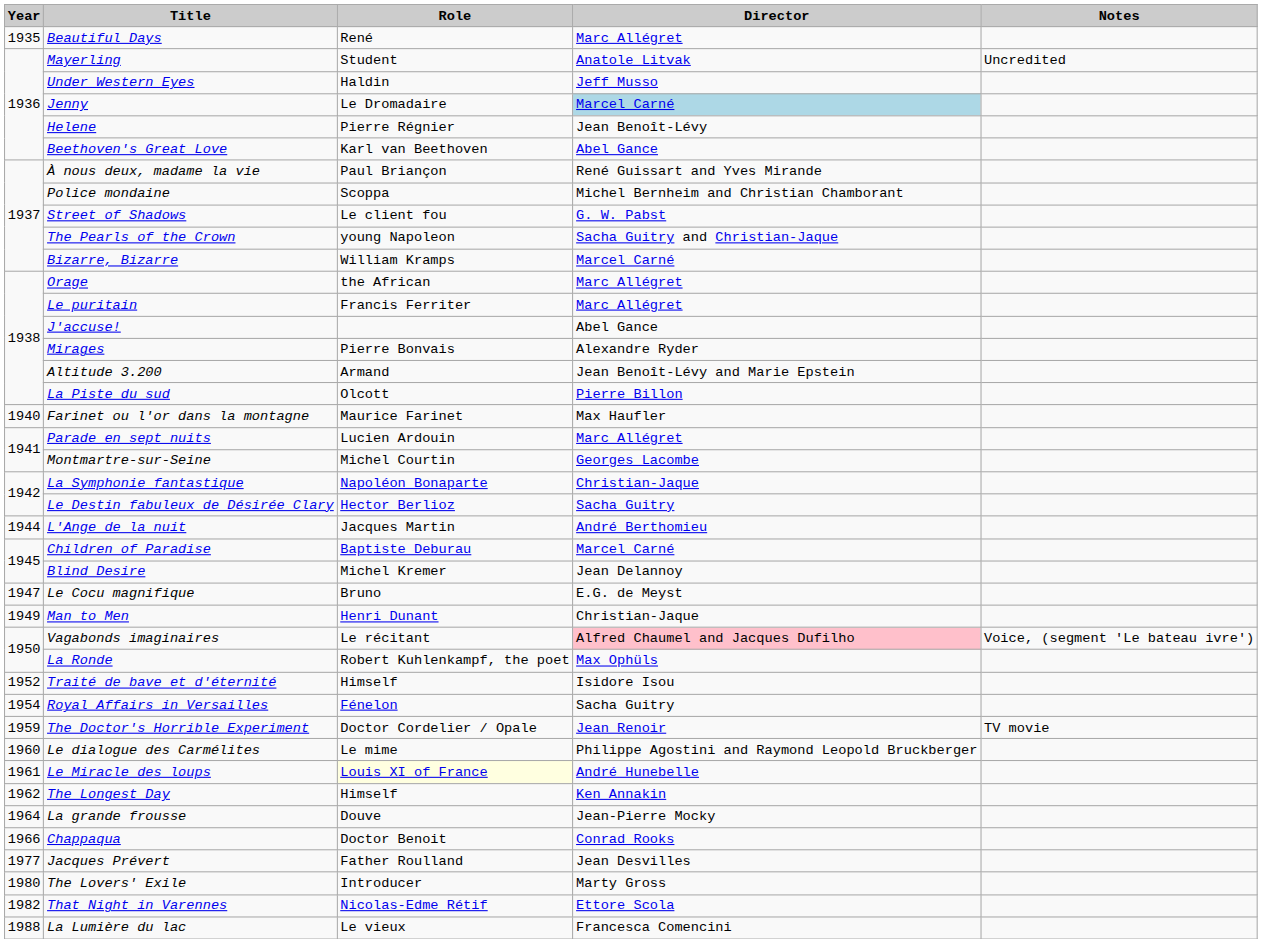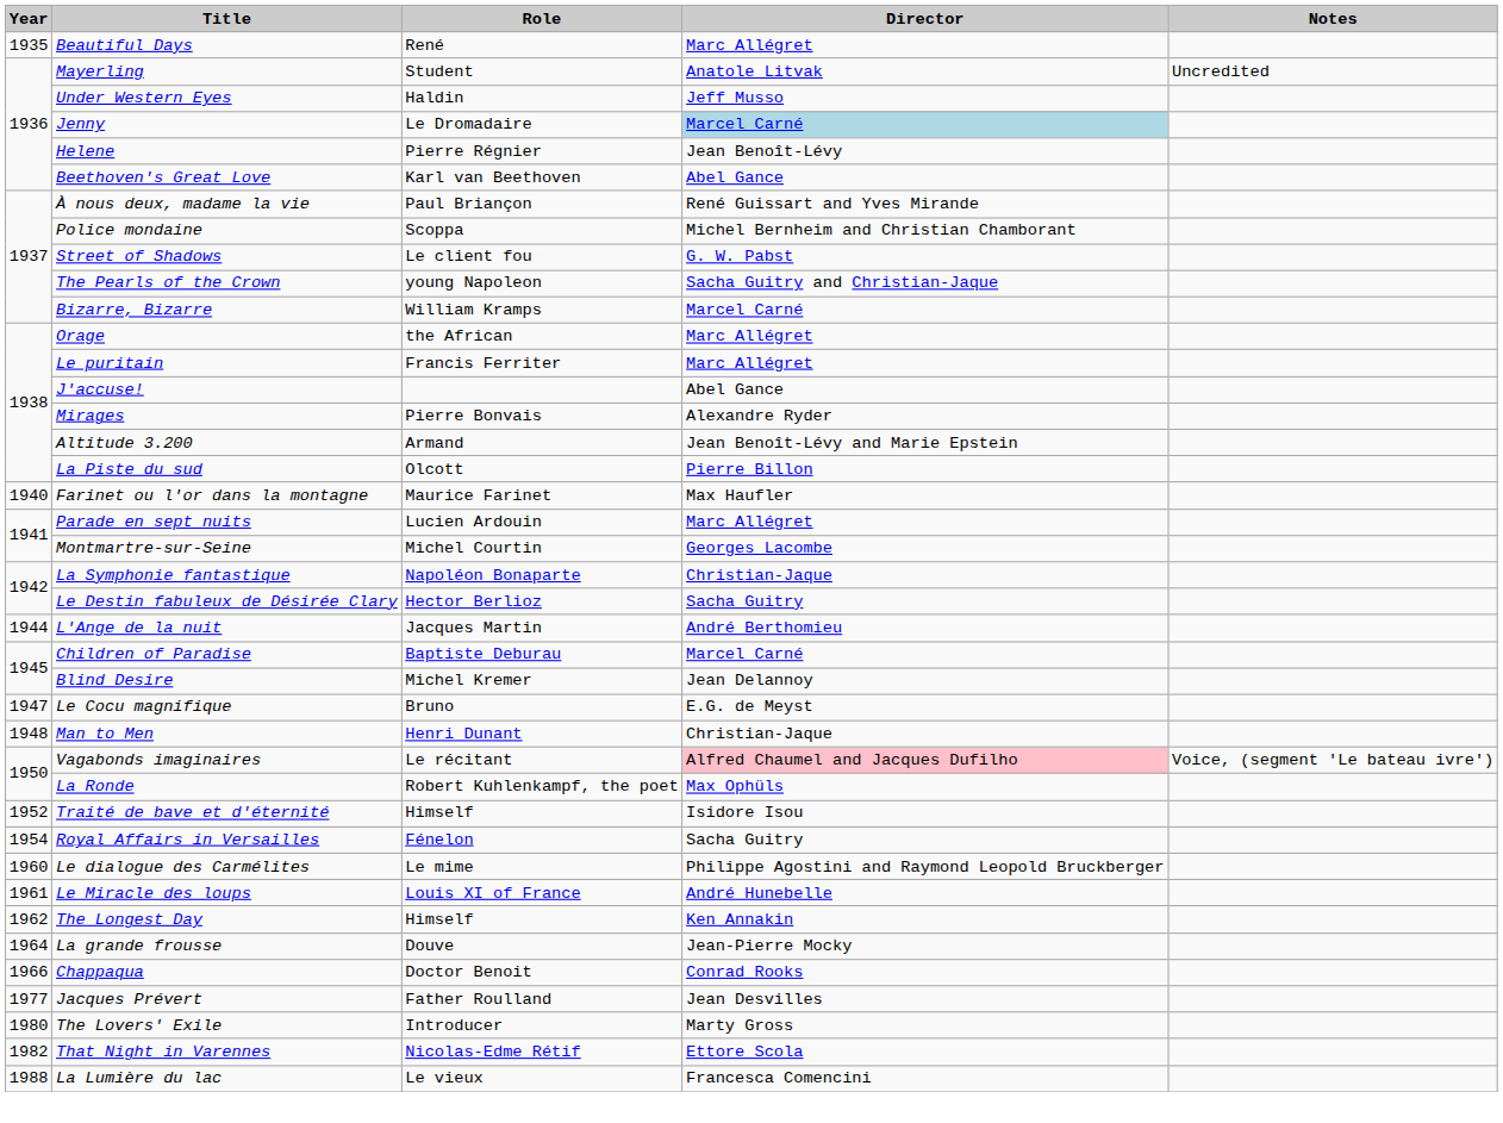Man to Men | Year: 1949 -> 1948
- row: 1959 | The Doctor's Horrible Experiment | Doctor Cordelier / Opale | Jean Renoir | TV movie
Le Miracle des loups | Role: lightyellow background -> no background
